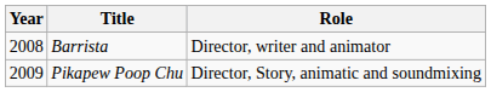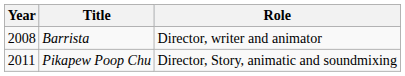Pikapew Poop Chu | Year: 2009 -> 2011
